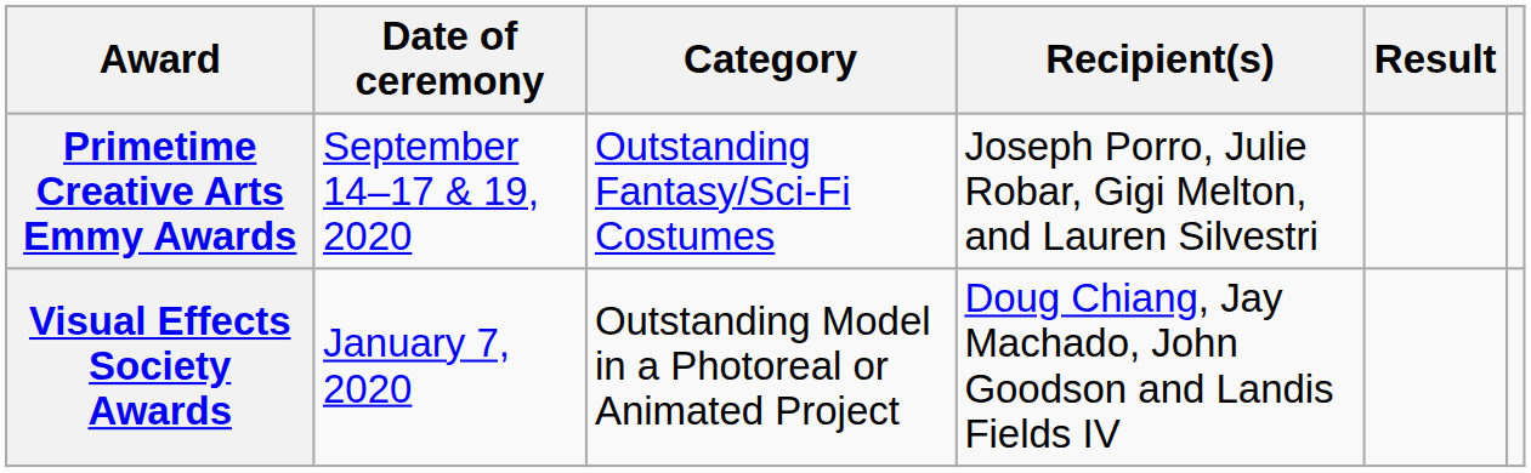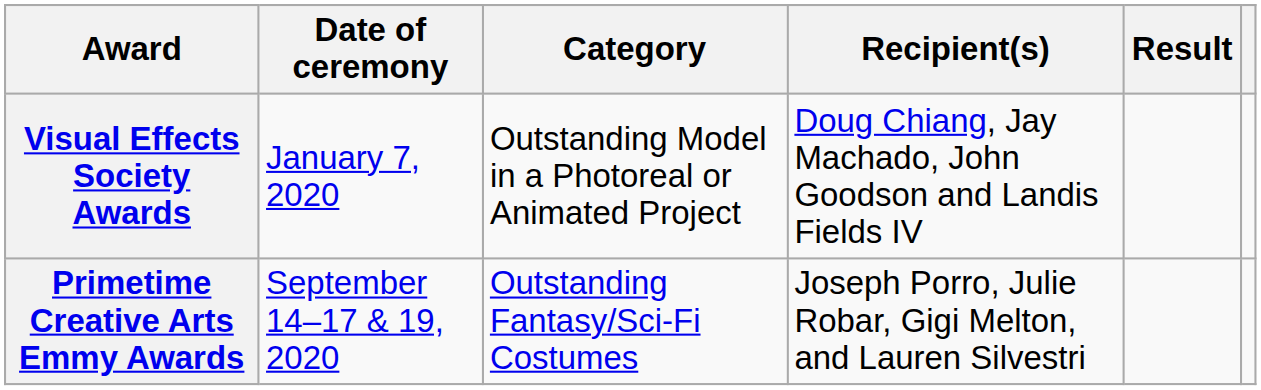rows swapped: Visual Effects Society Awards <-> Primetime Creative Arts Emmy Awards
